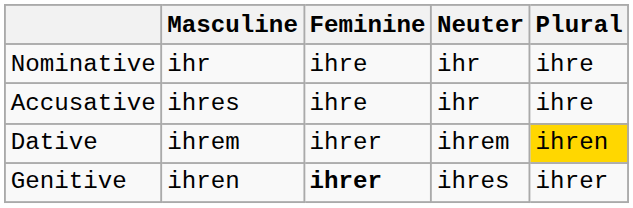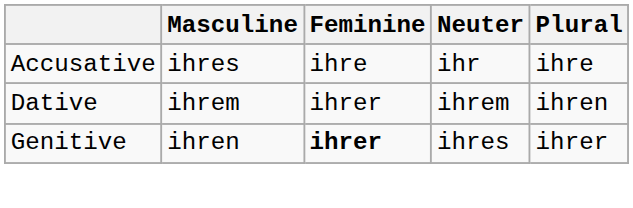- row: Nominative | ihr | ihre | ihr | ihre
Dative | Plural: gold background -> no background
